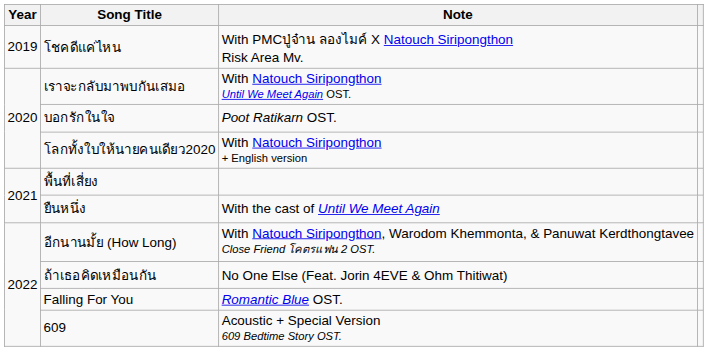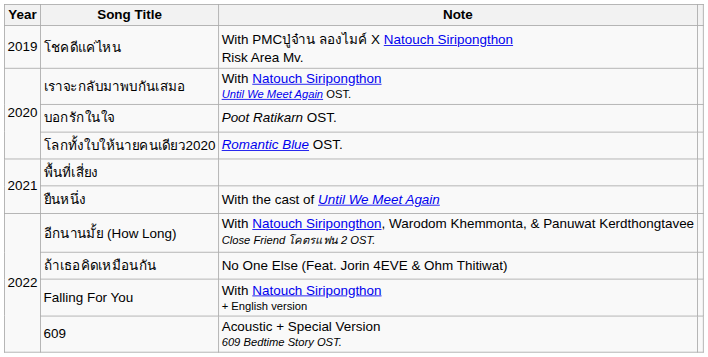โลกทั้งใบให้นายคนเดียว2020 | Note: With Natouch Siripongthon + English version -> Romantic Blue OST.
Falling For You | Note: Romantic Blue OST. -> With Natouch Siripongthon + English version
